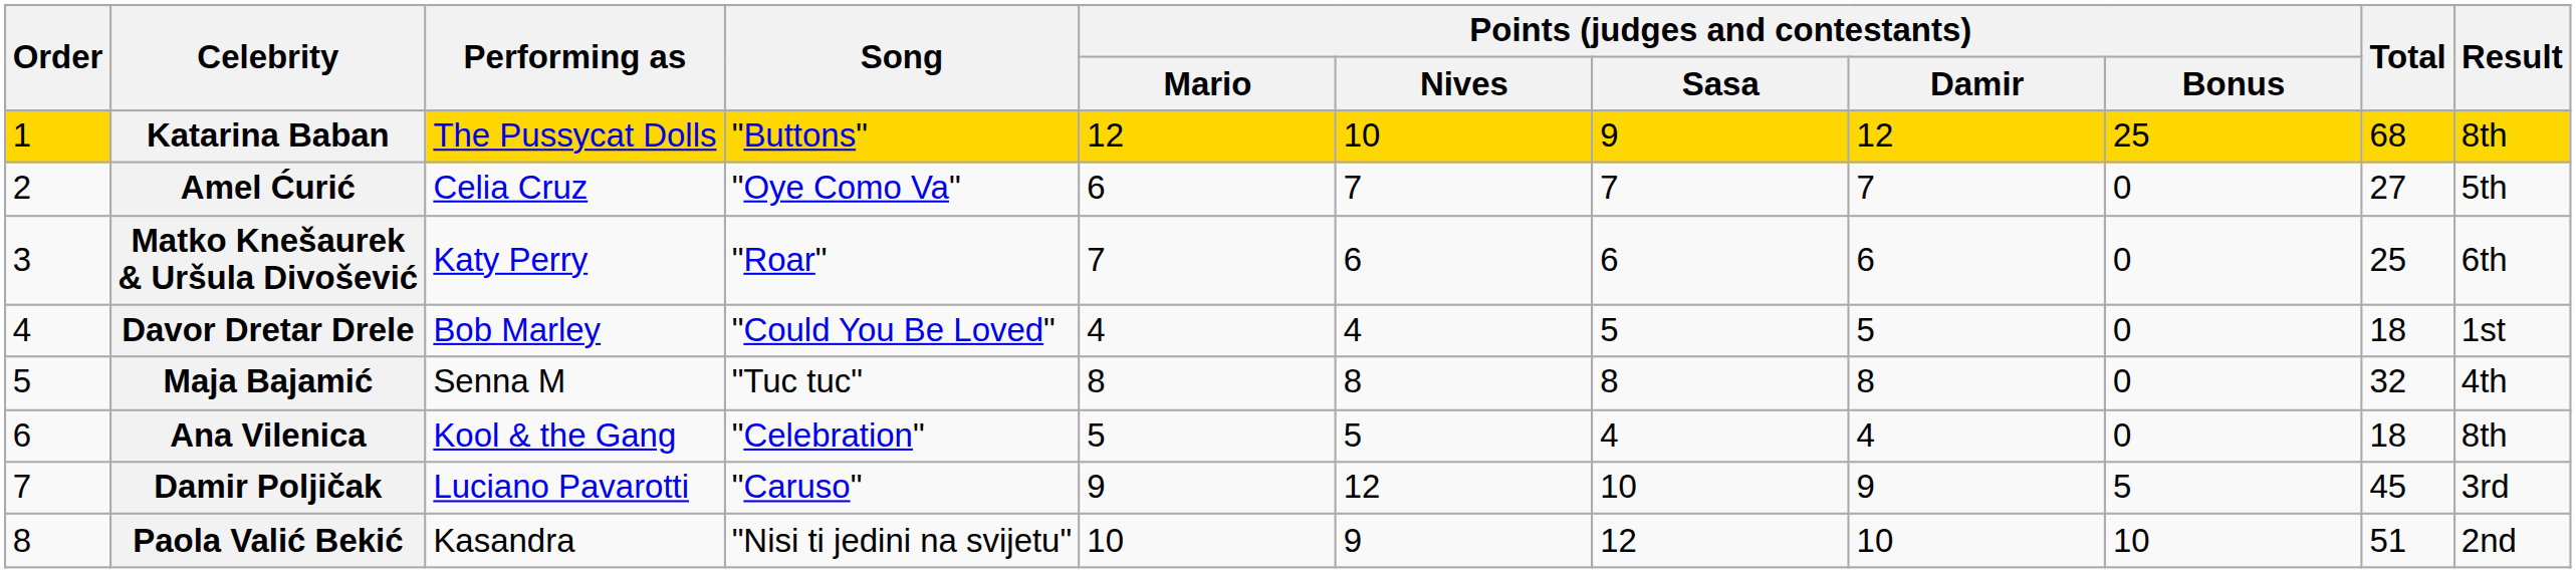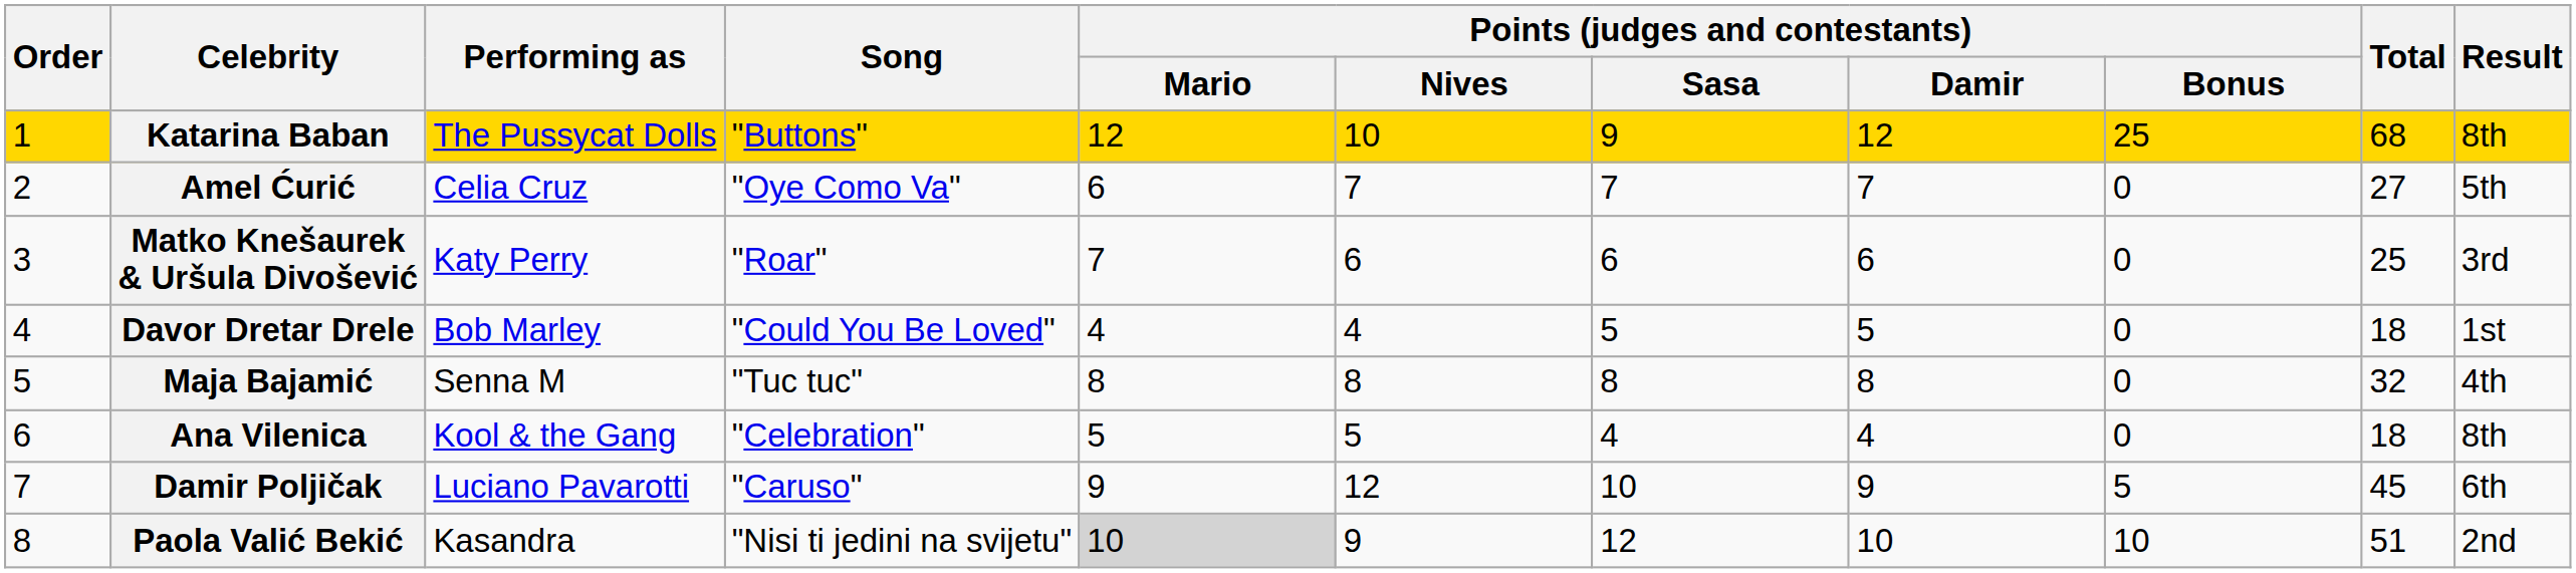Matko Knešaurek & Uršula Divošević | Result: 6th -> 3rd
Damir Poljičak | Result: 3rd -> 6th
Paola Valić Bekić | Points (judges and contestants) / Mario: no background -> lightgrey background
